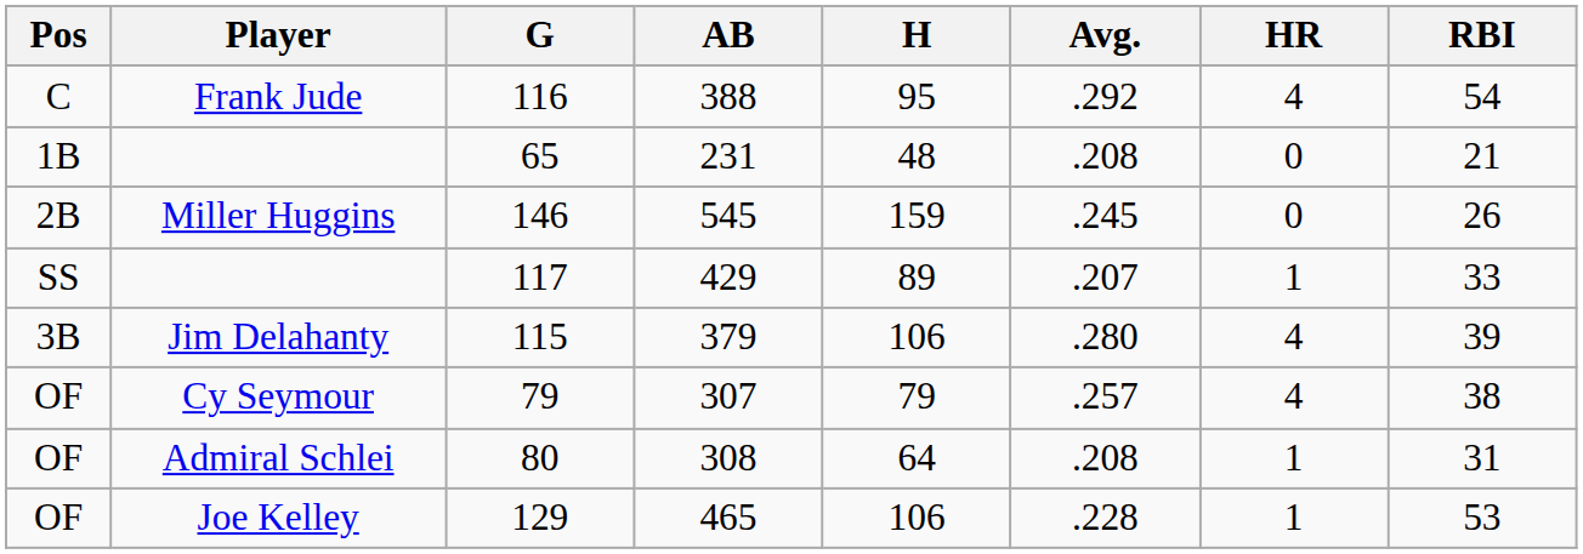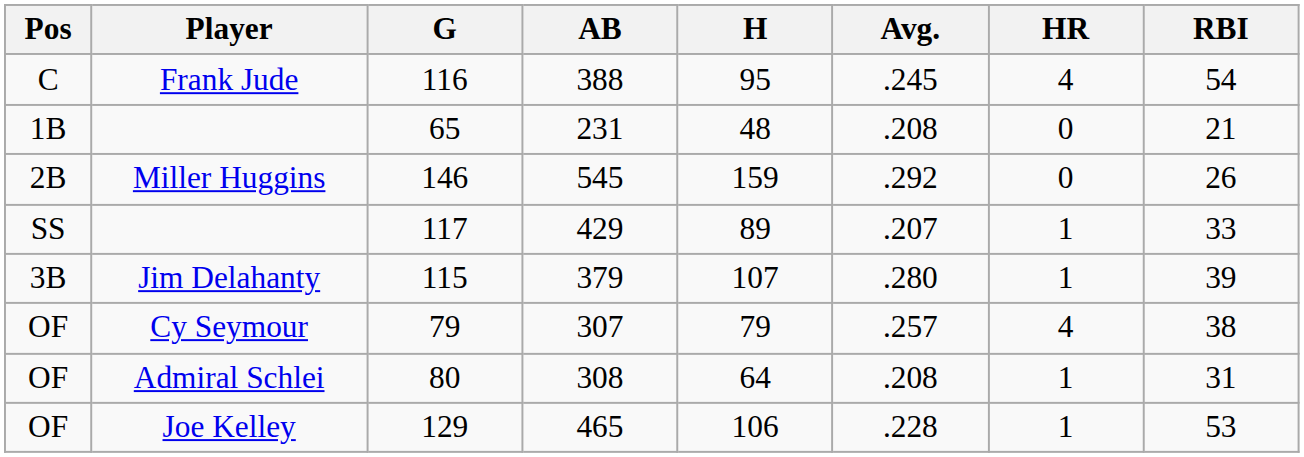116 | Avg.: .292 -> .245
146 | Avg.: .245 -> .292
115 | H: 106 -> 107
115 | HR: 4 -> 1
